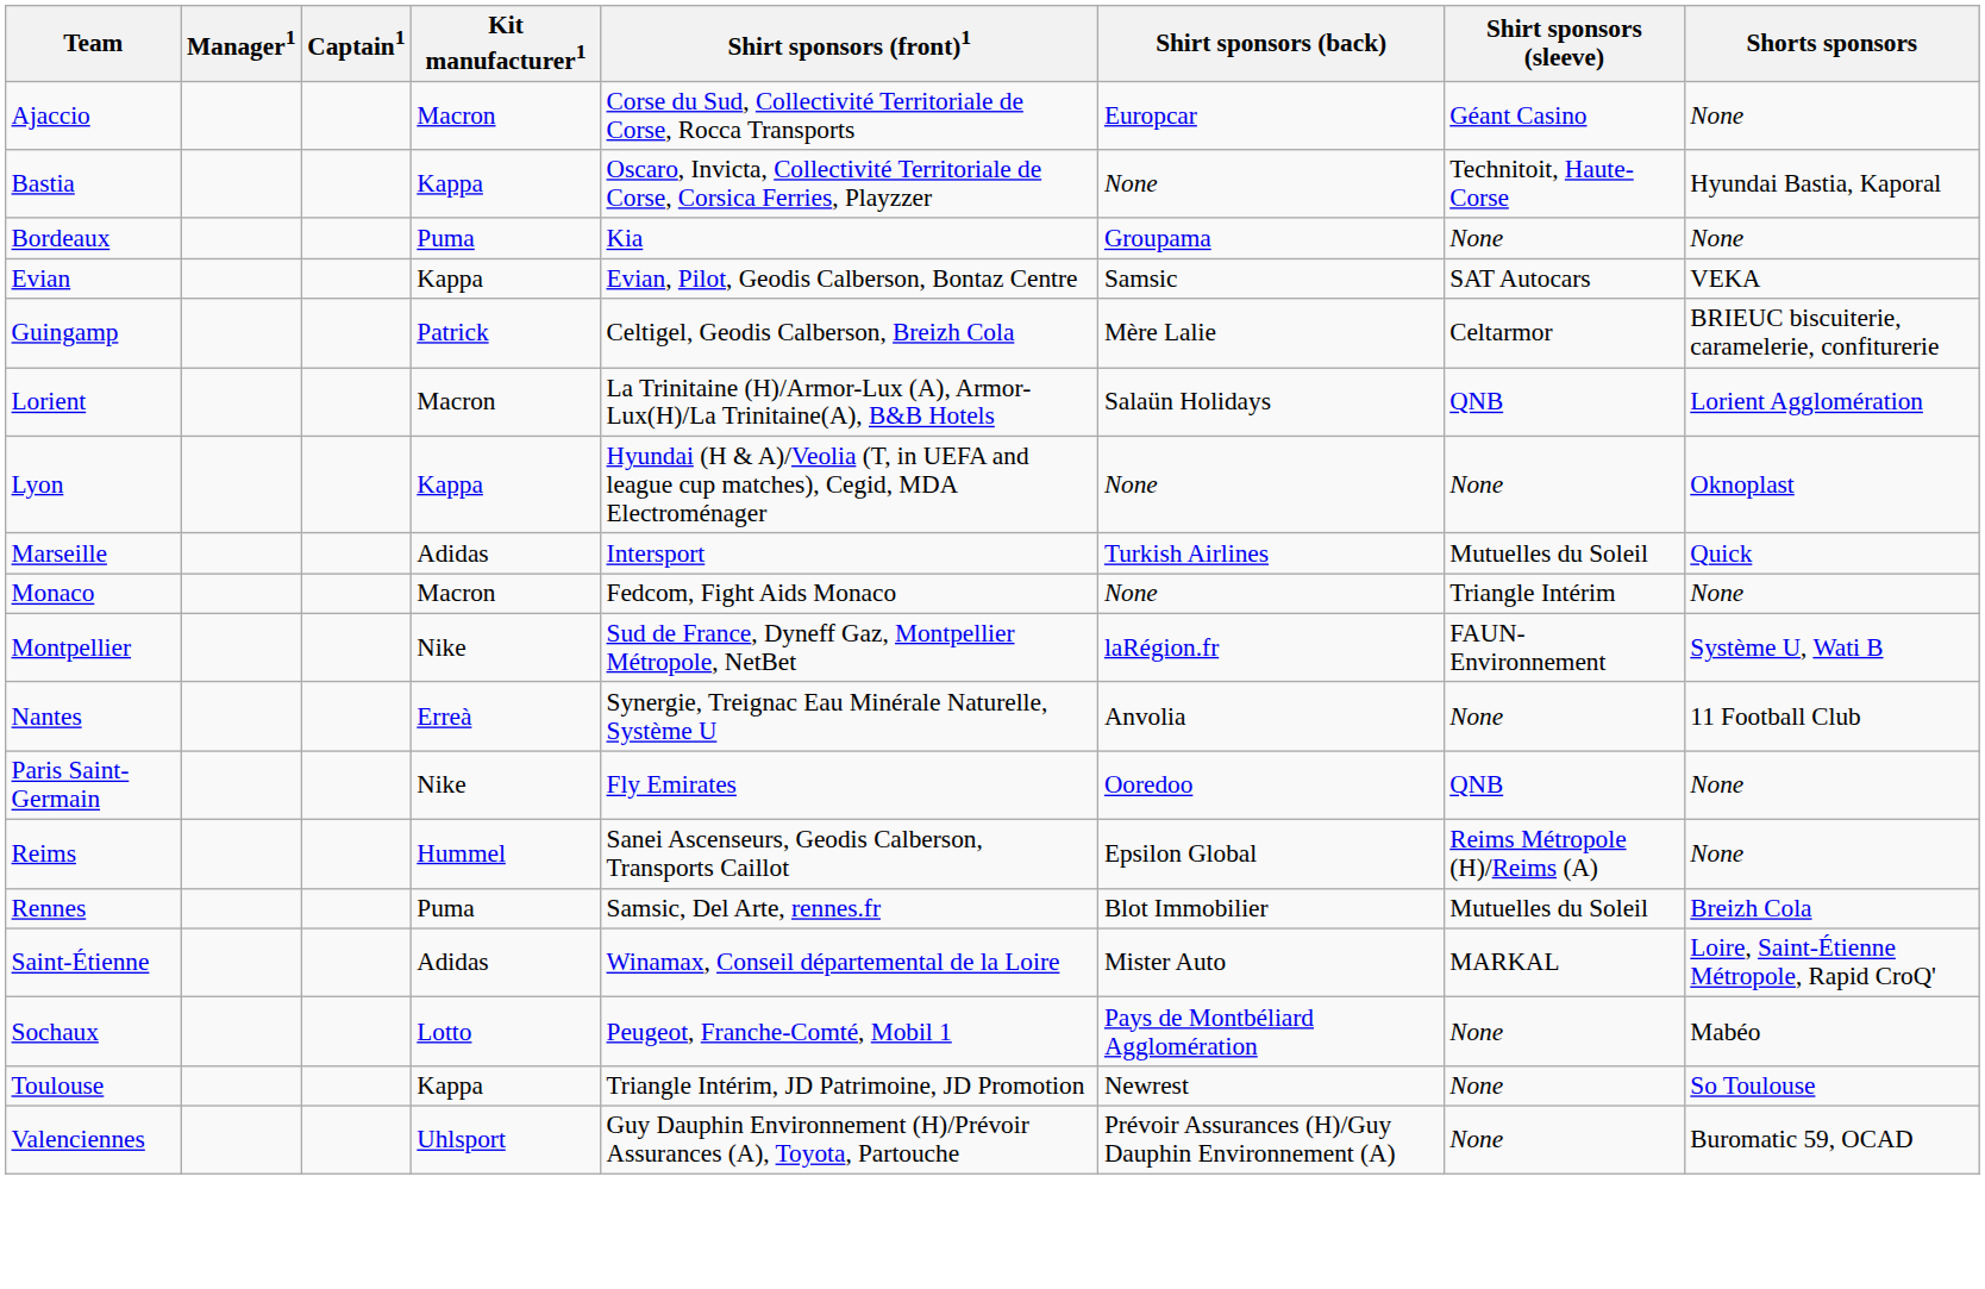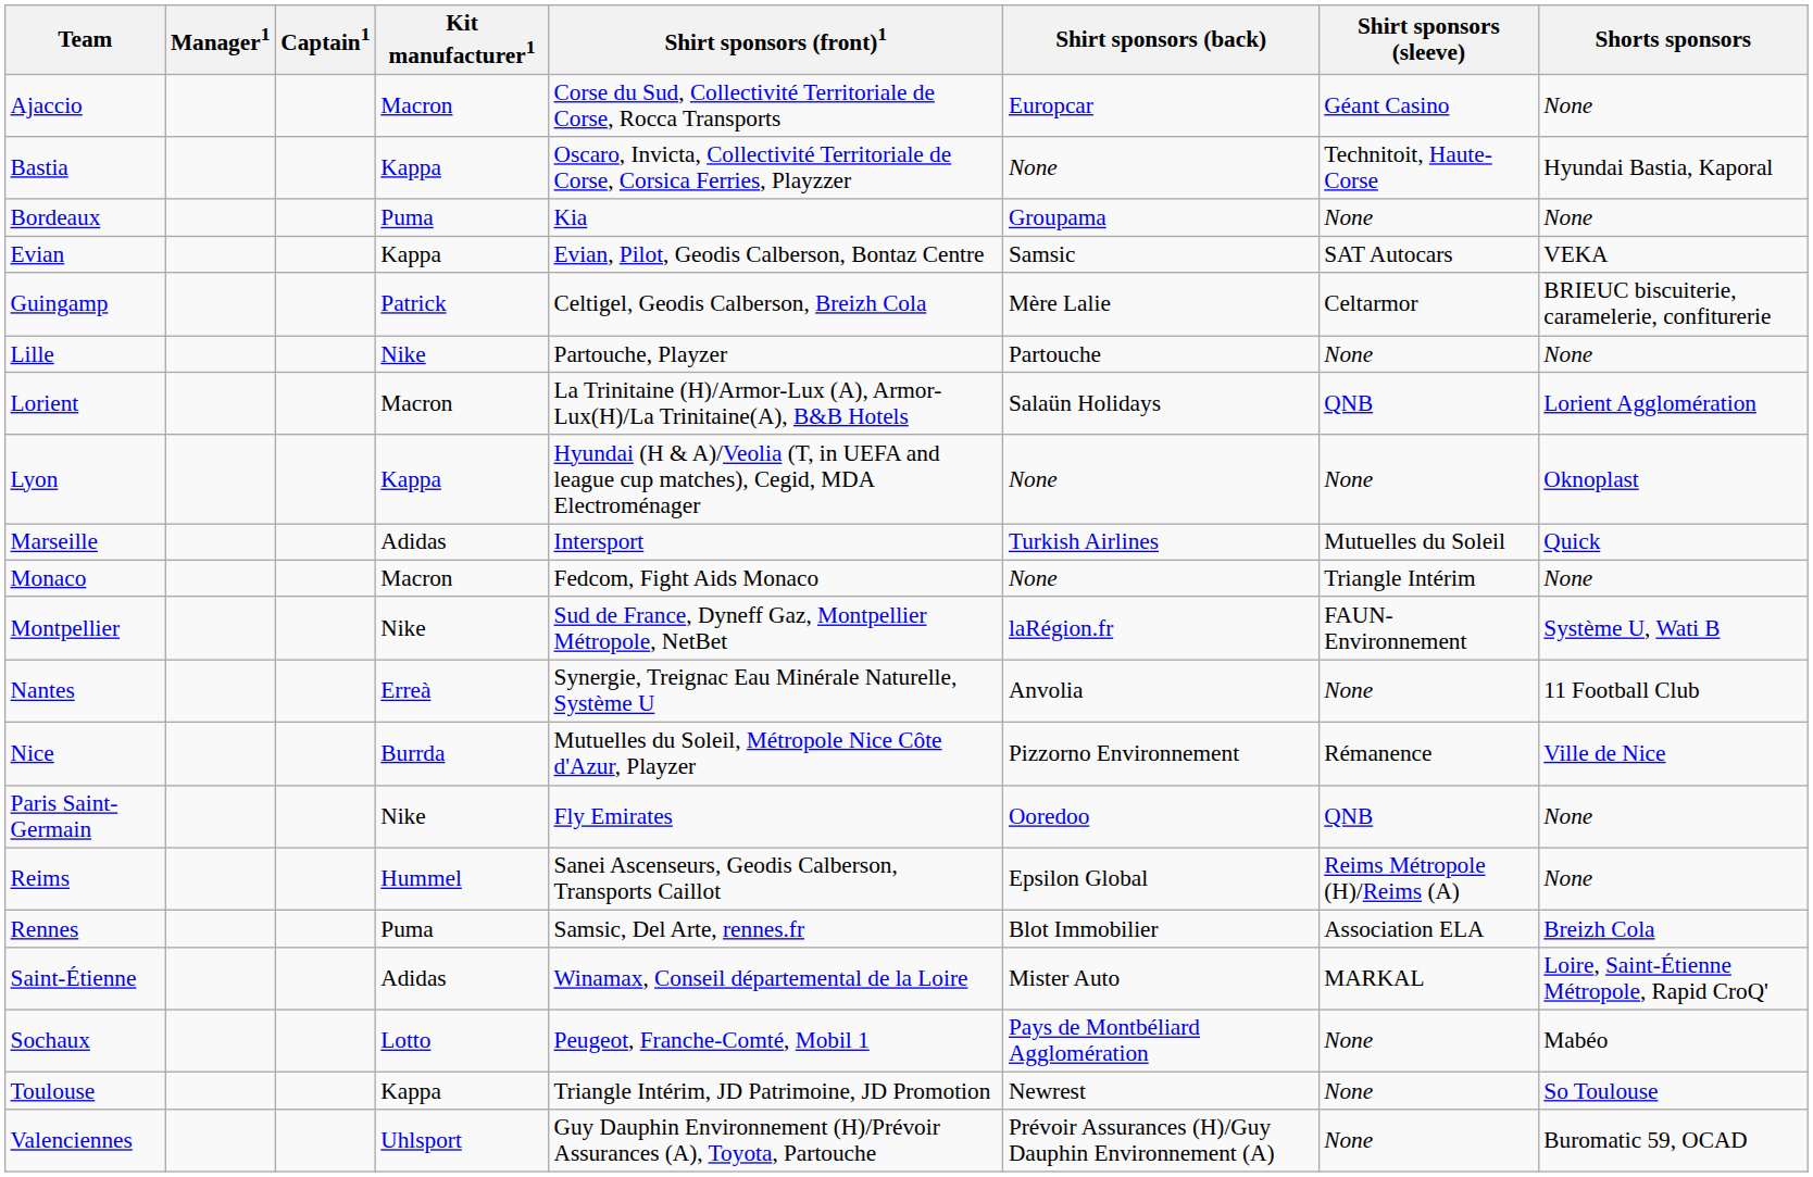+ row: Lille | Nike | Partouche, Playzer | Partouche | None | None
+ row: Nice | Burrda | Mutuelles du Soleil, Métropole Nice Côte d'Azur, Playzer | Pizzorno Environnement | Rémanence | Ville de Nice
Rennes | Shirt sponsors (sleeve): Mutuelles du Soleil -> Association ELA
